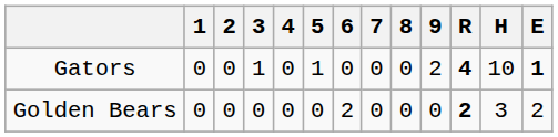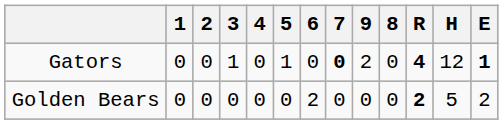columns swapped: 8 <-> 9
Gators | 7: normal -> bold
Gators | H: 10 -> 12
Golden Bears | H: 3 -> 5
